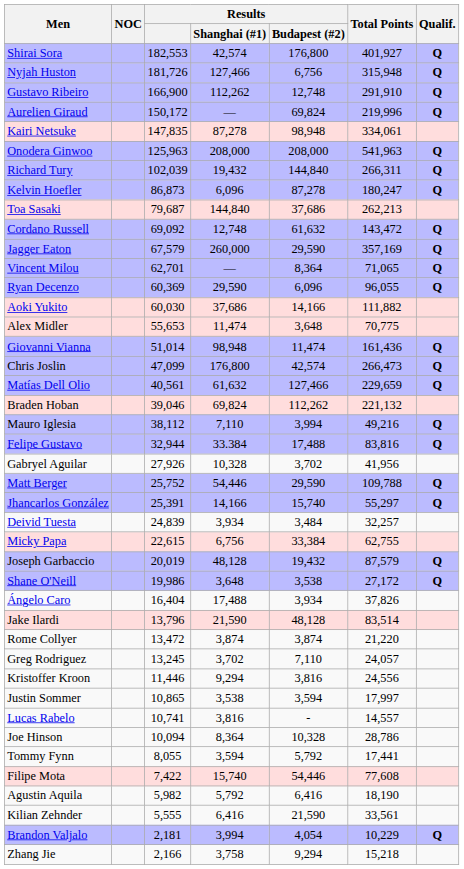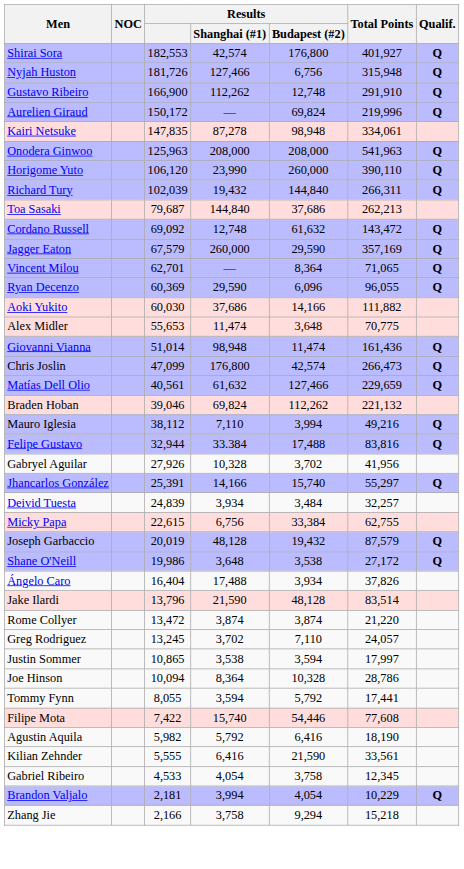+ row: Horigome Yuto | 106,120 | 23,990 | 260,000 | 390,110 | Q
- row: Kelvin Hoefler | 86,873 | 6,096 | 87,278 | 180,247 | Q
- row: Matt Berger | 25,752 | 54,446 | 29,590 | 109,788 | Q
- row: Kristoffer Kroon | 11,446 | 9,294 | 3,816 | 24,556
- row: Lucas Rabelo | 10,741 | 3,816 | - | 14,557
+ row: Gabriel Ribeiro | 4,533 | 4,054 | 3,758 | 12,345
